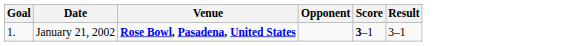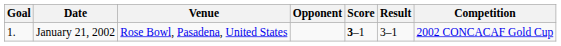+ column: Competition | 2002 CONCACAF Gold Cup
January 21, 2002 | Venue: bold -> normal
